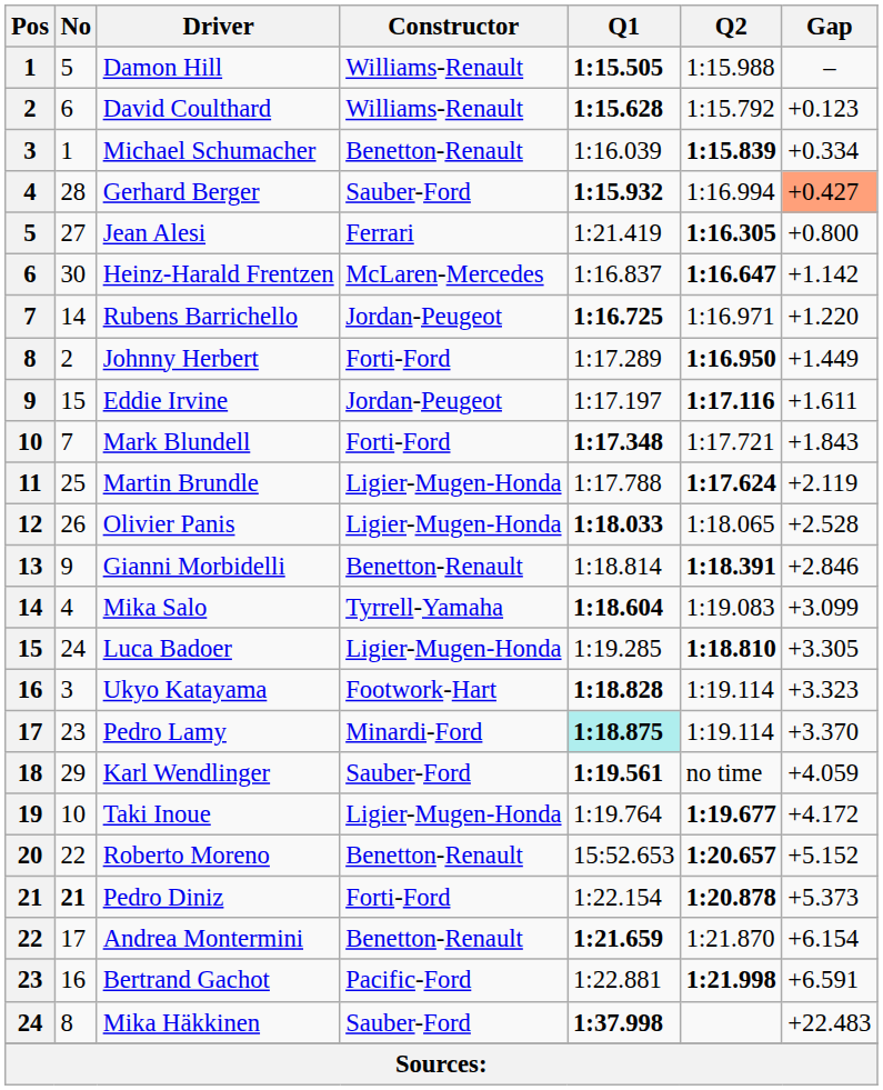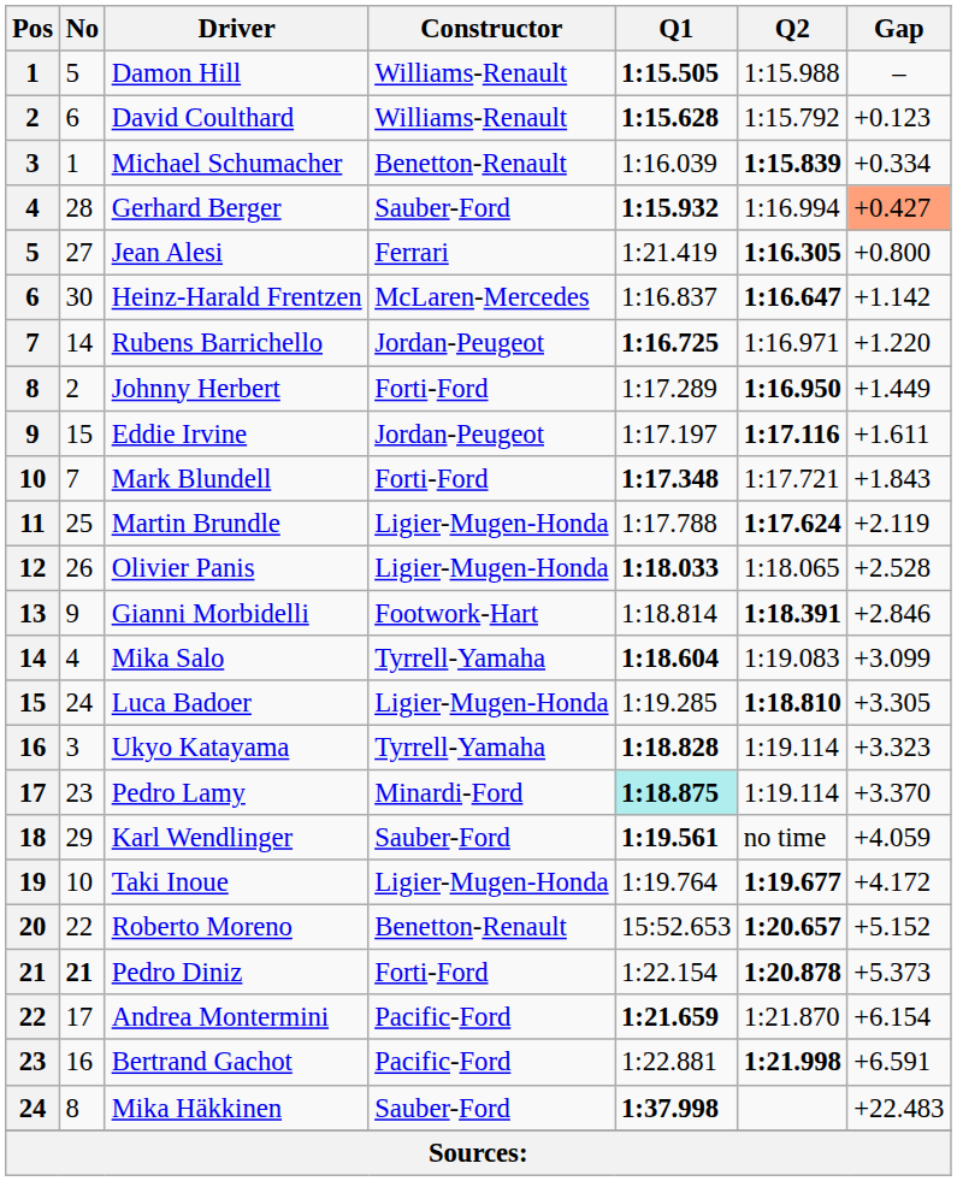Gianni Morbidelli | Constructor: Benetton-Renault -> Footwork-Hart
Ukyo Katayama | Constructor: Footwork-Hart -> Tyrrell-Yamaha
Andrea Montermini | Constructor: Benetton-Renault -> Pacific-Ford
